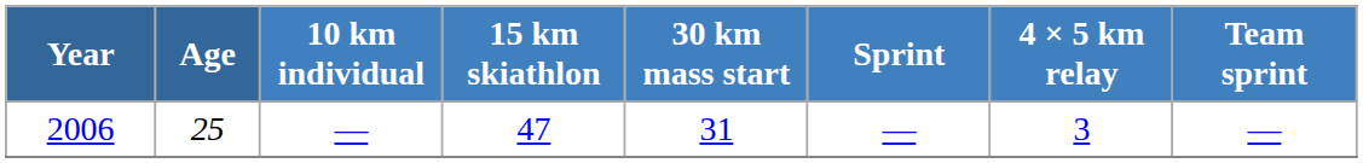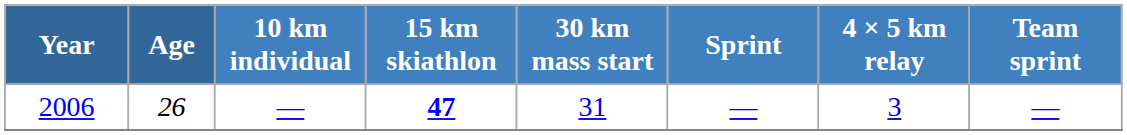2006 | Age: 25 -> 26
2006 | 15 km skiathlon: normal -> bold
